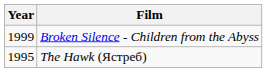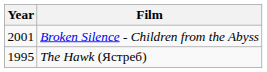Broken Silence - Children from the Abyss | Year: 1999 -> 2001
